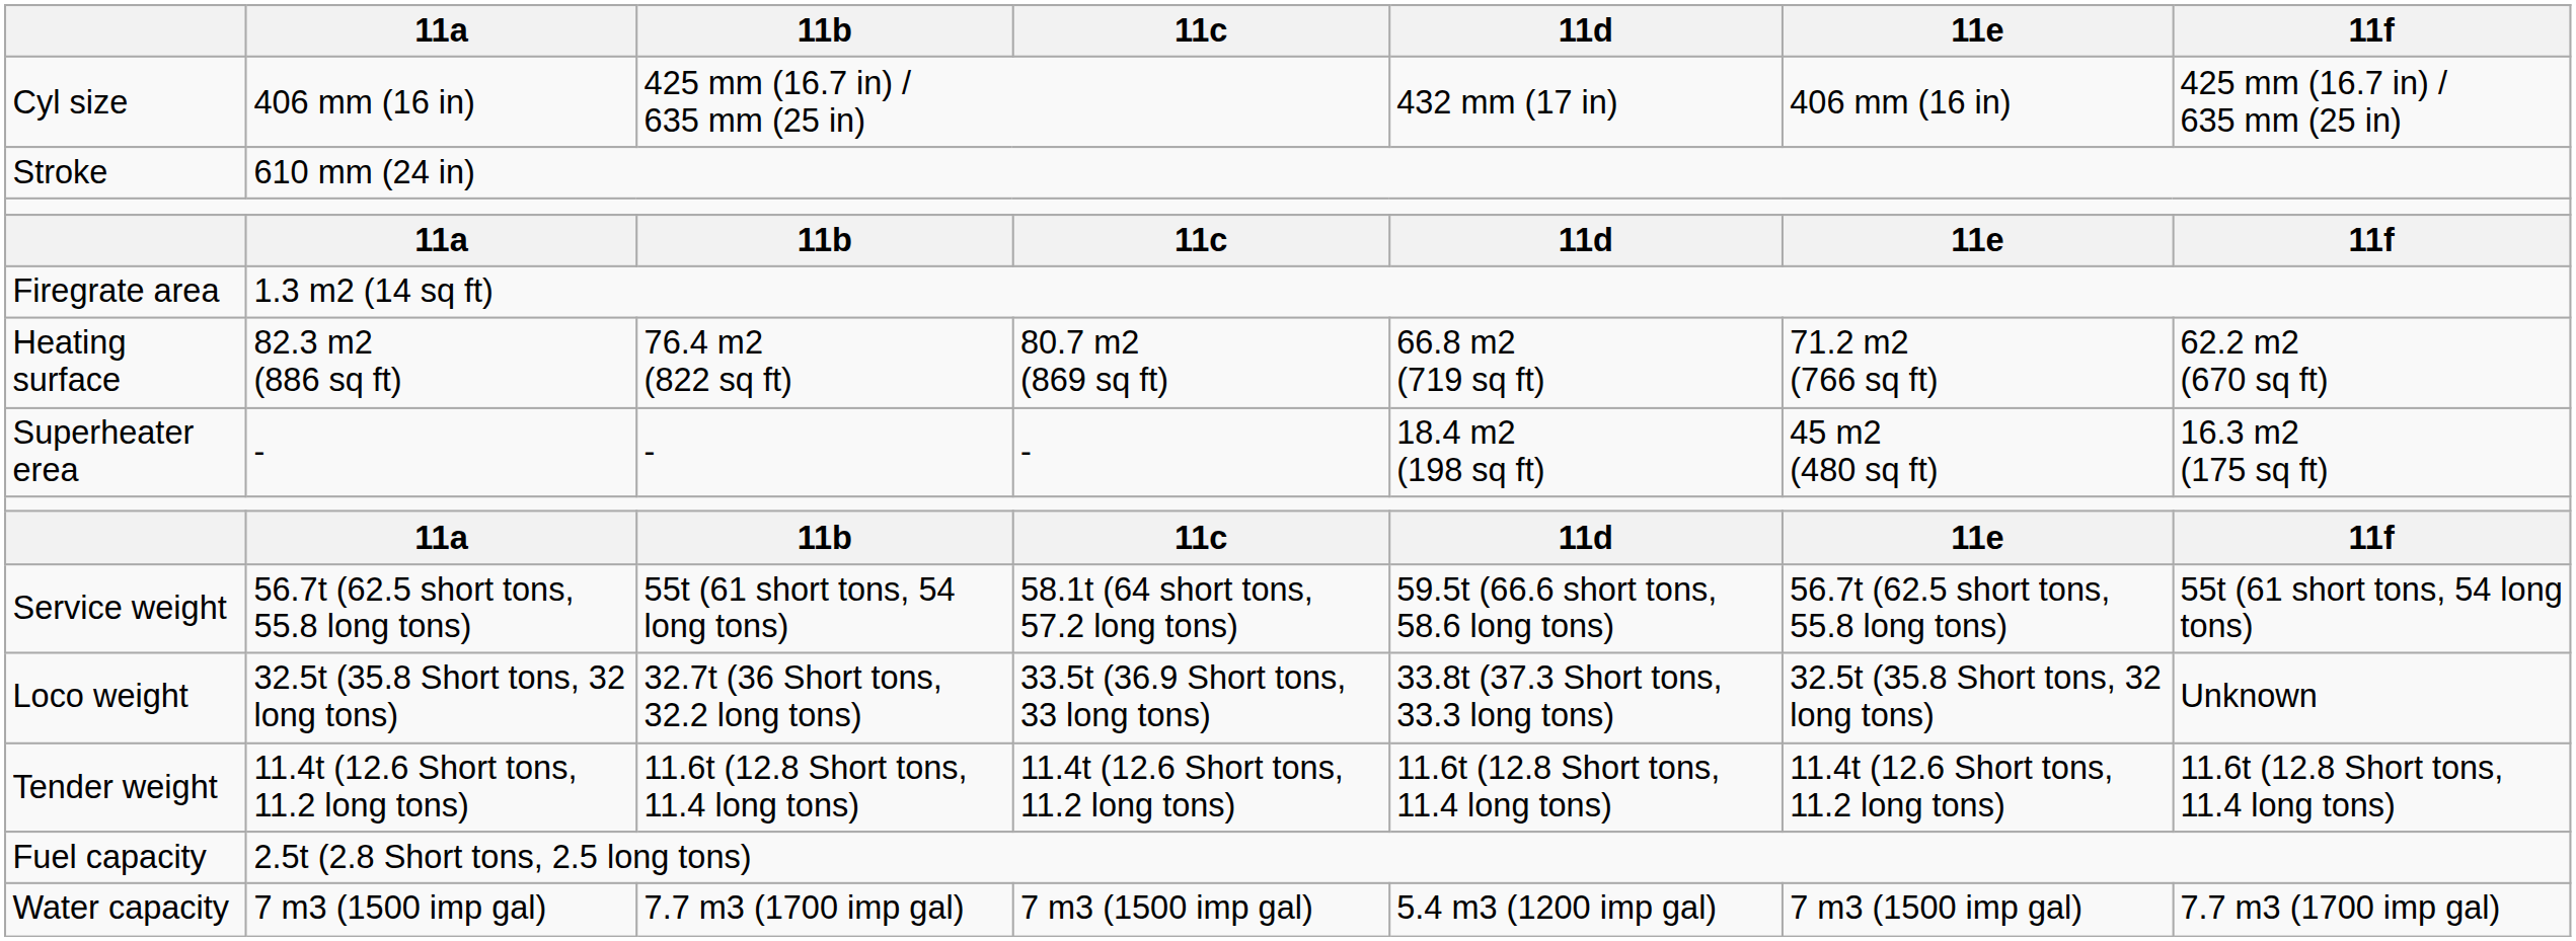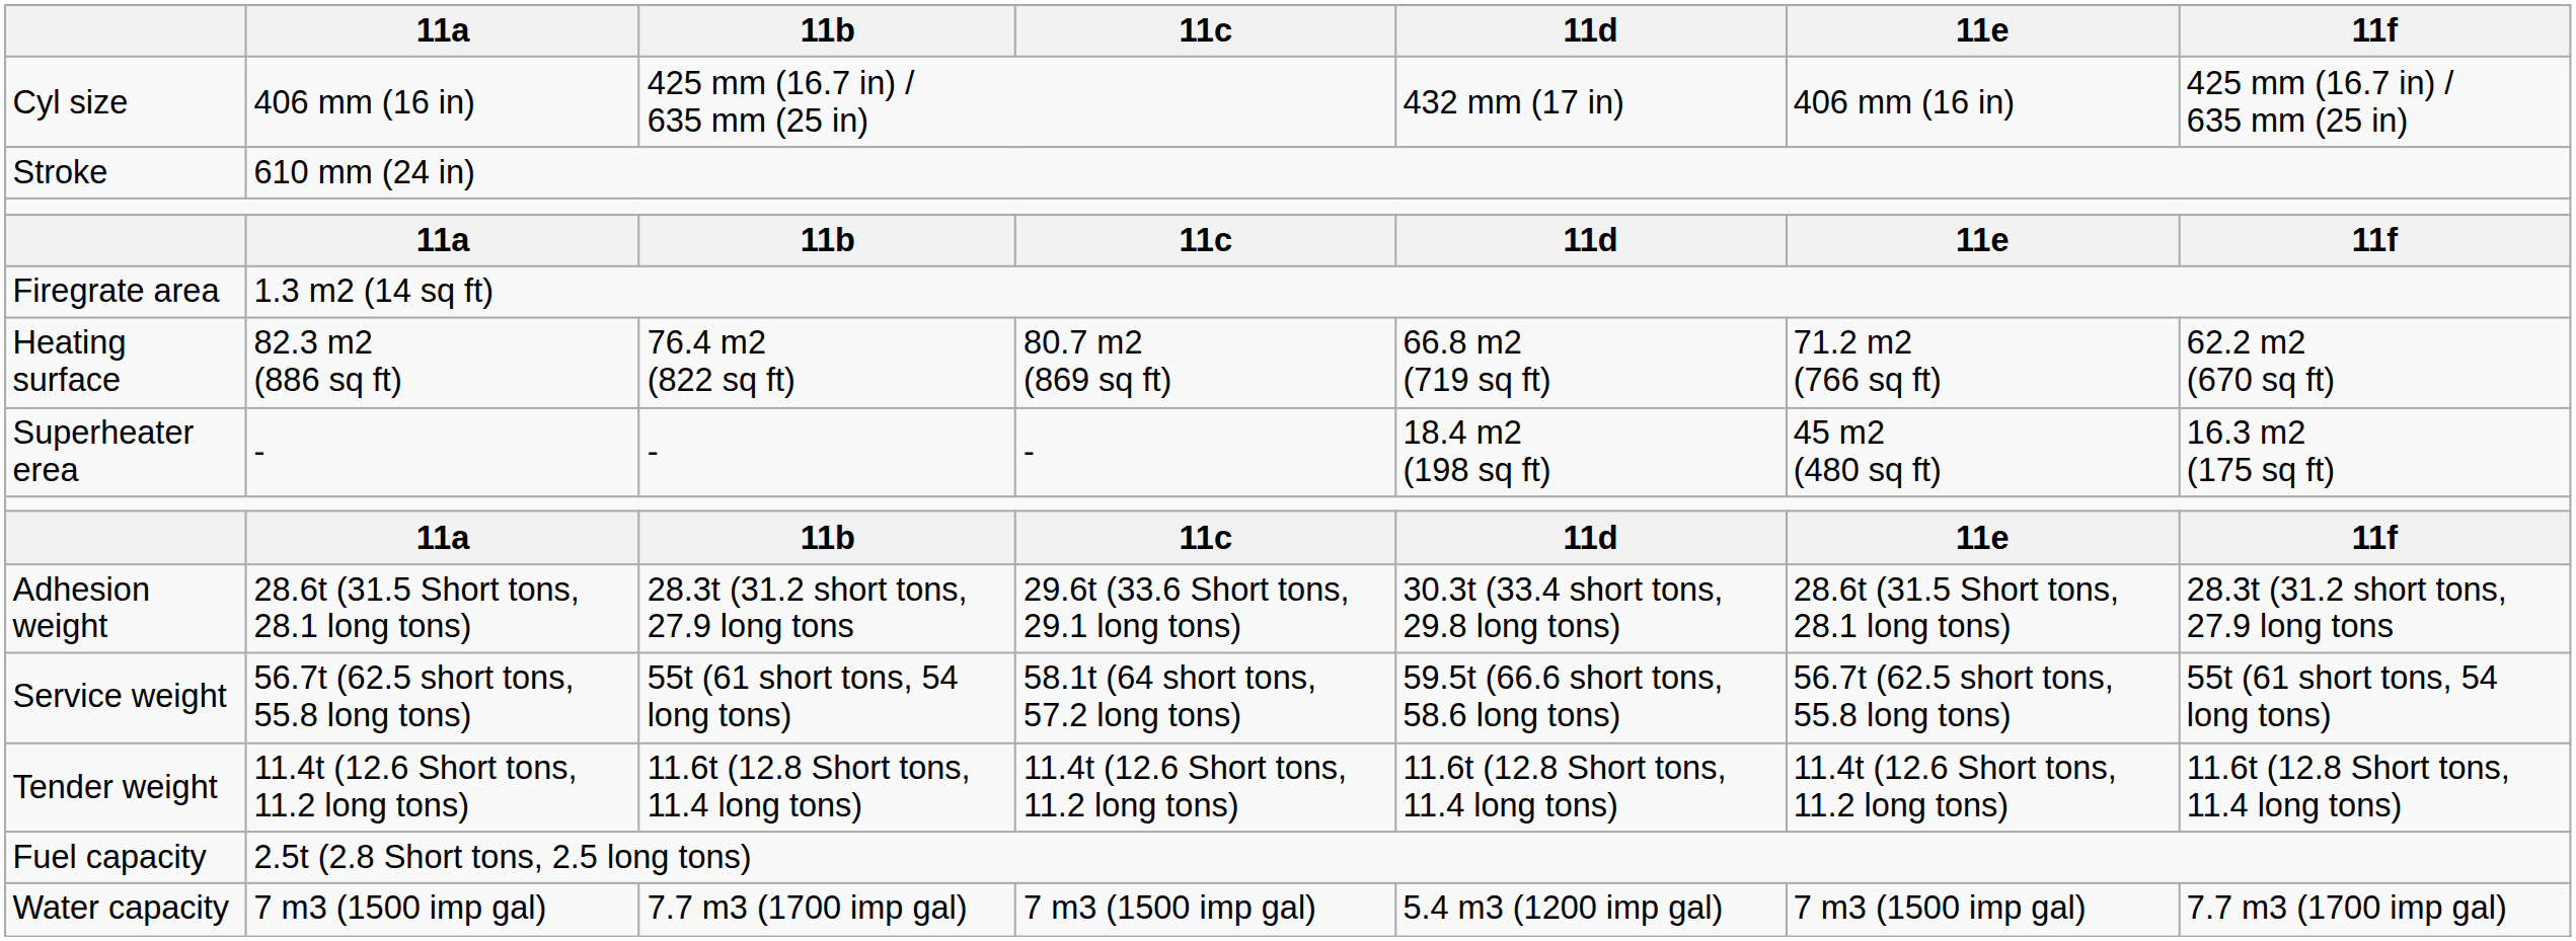+ row: Adhesion weight | 28.6t (31.5 Short tons, 28.1 long tons) | 28.3t (31.2 short tons, 27.9 long tons | 29.6t (33.6 Short tons, 29.1 long tons) | 30.3t (33.4 short tons, 29.8 long tons) | 28.6t (31.5 Short tons, 28.1 long tons) | 28.3t (31.2 short tons, 27.9 long tons
- row: Loco weight | 32.5t (35.8 Short tons, 32 long tons) | 32.7t (36 Short tons, 32.2 long tons) | 33.5t (36.9 Short tons, 33 long tons) | 33.8t (37.3 Short tons, 33.3 long tons) | 32.5t (35.8 Short tons, 32 long tons) | Unknown
